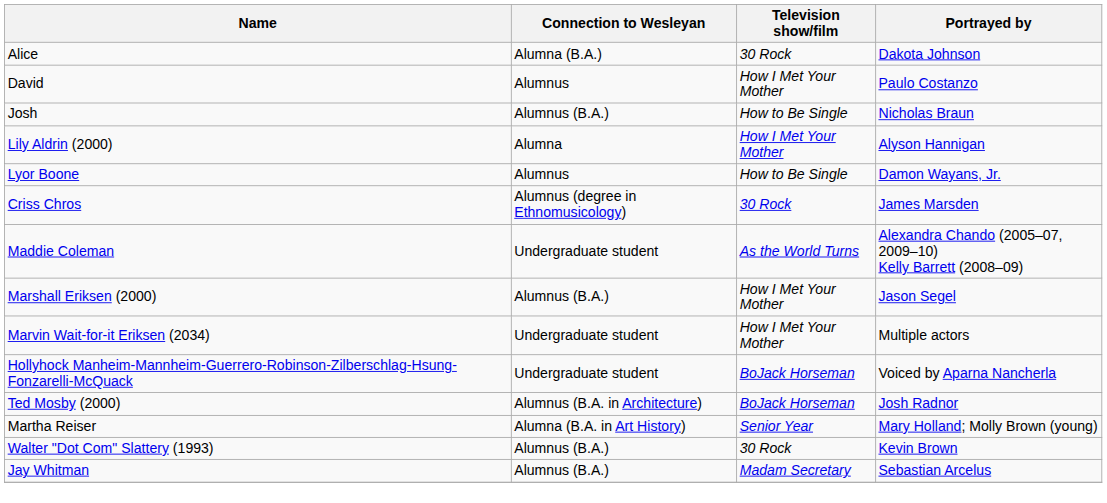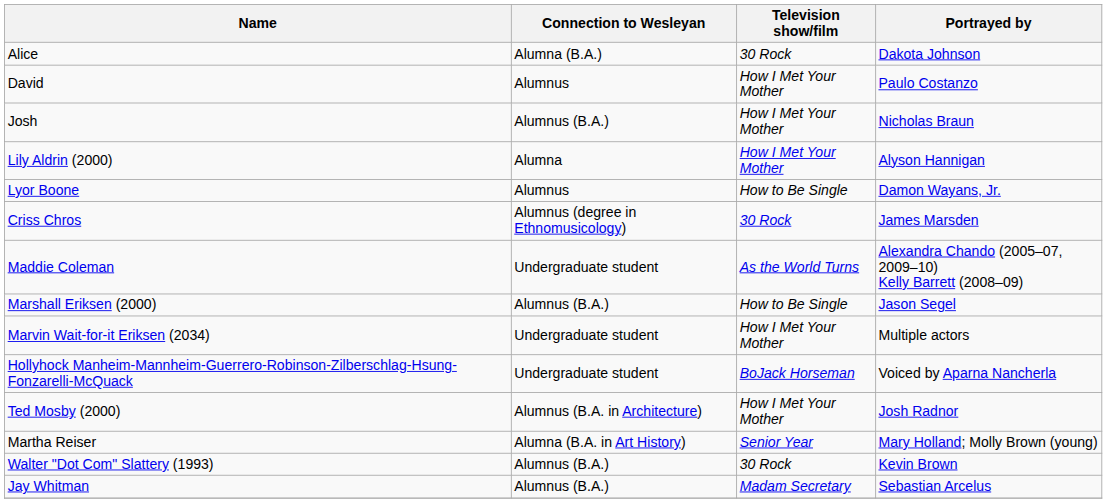Josh | Television show/film: How to Be Single -> How I Met Your Mother
Marshall Eriksen (2000) | Television show/film: How I Met Your Mother -> How to Be Single
Ted Mosby (2000) | Television show/film: BoJack Horseman -> How I Met Your Mother
